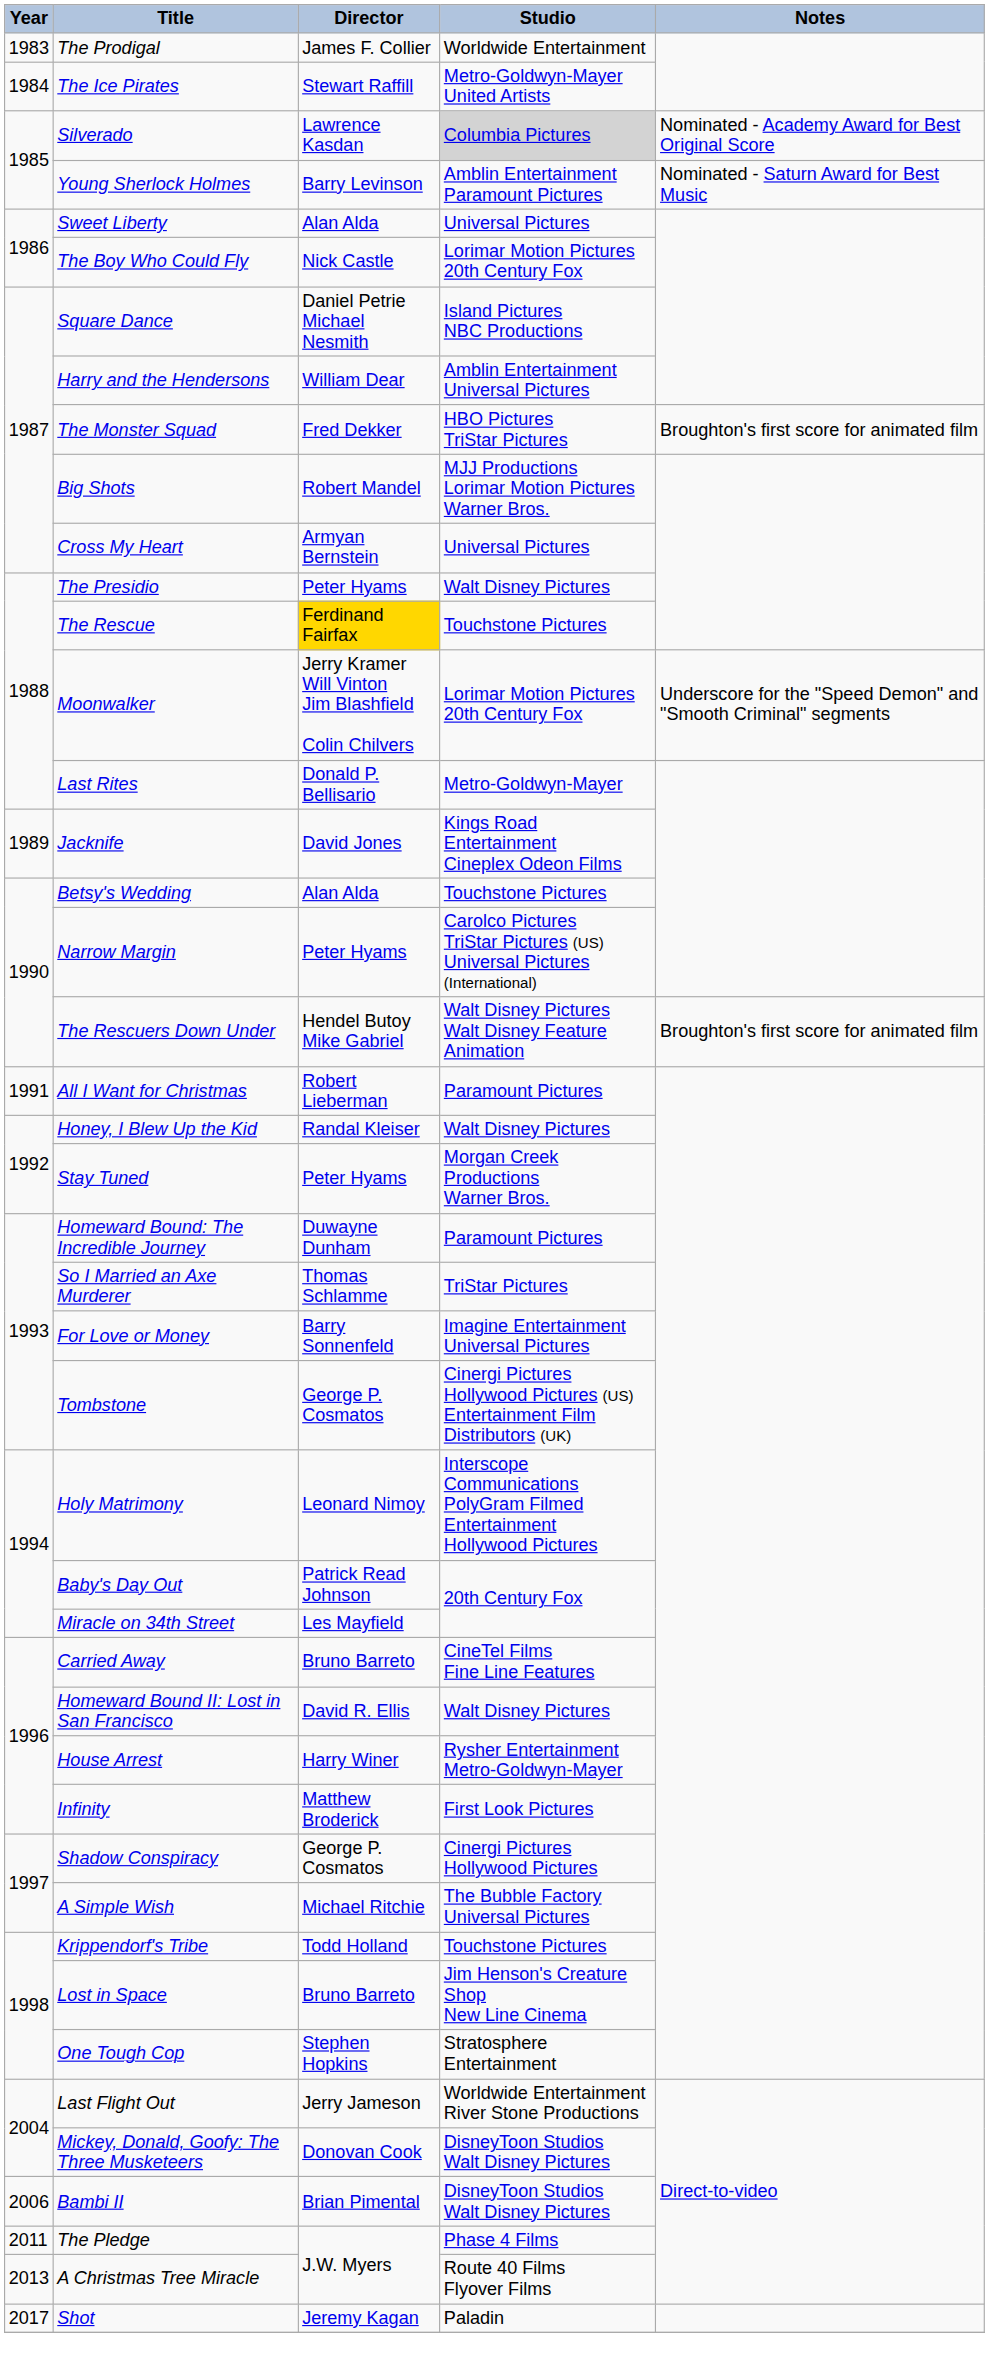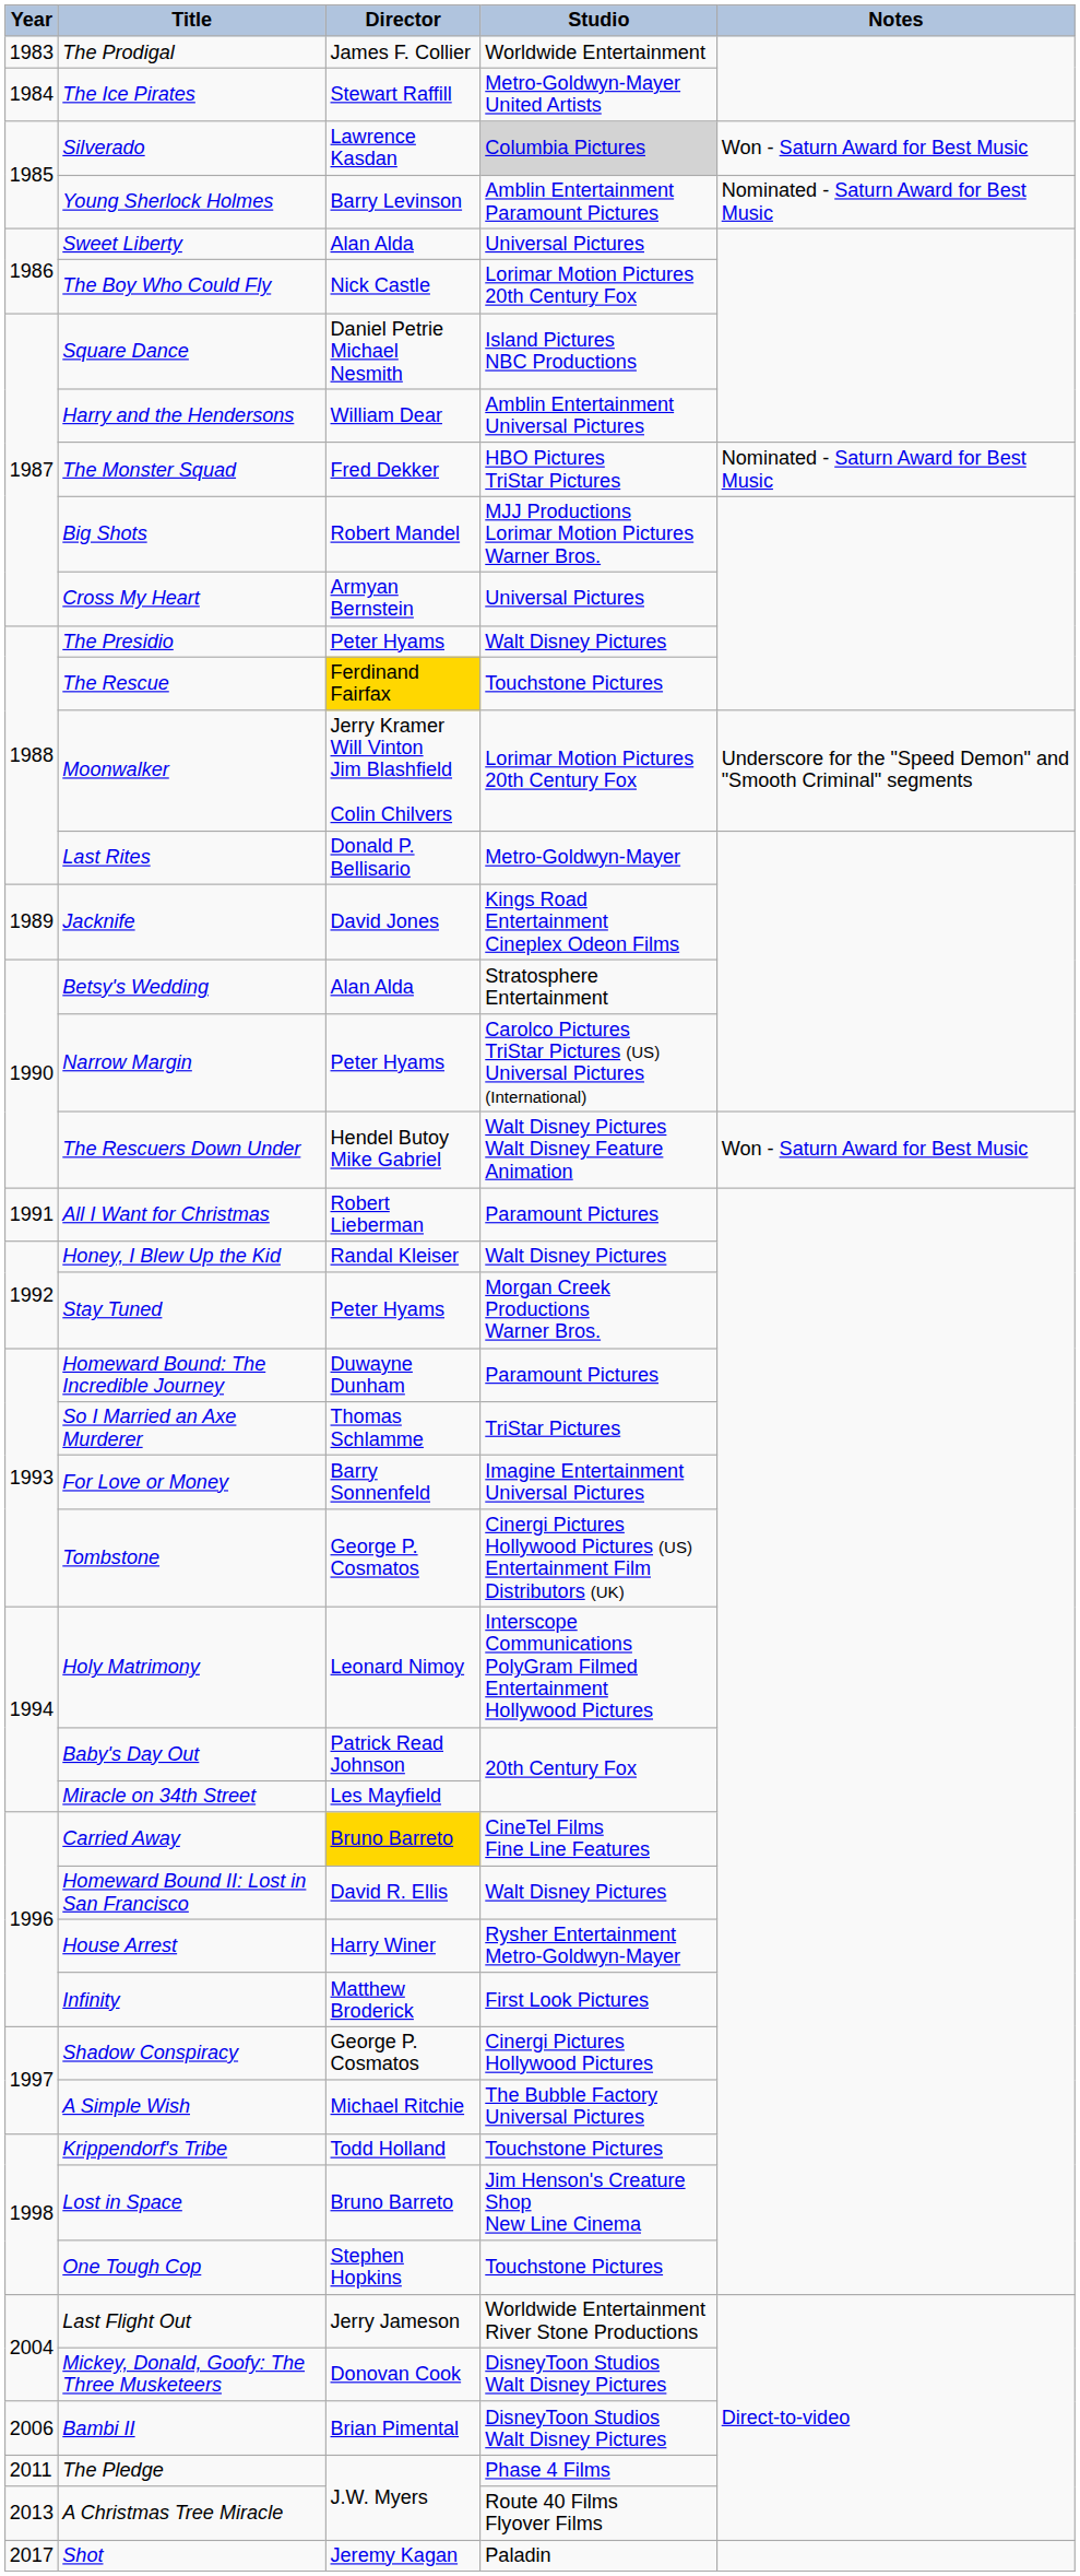Silverado | Notes: Nominated - Academy Award for Best Original Score -> Won - Saturn Award for Best Music
The Monster Squad | Notes: Broughton's first score for animated film -> Nominated - Saturn Award for Best Music
Betsy's Wedding | Studio: Touchstone Pictures -> Stratosphere Entertainment
The Rescuers Down Under | Notes: Broughton's first score for animated film -> Won - Saturn Award for Best Music
Carried Away | Director: no background -> gold background
One Tough Cop | Studio: Stratosphere Entertainment -> Touchstone Pictures
